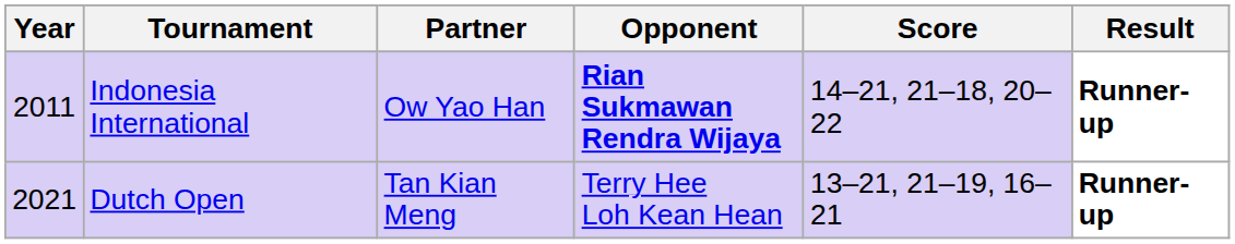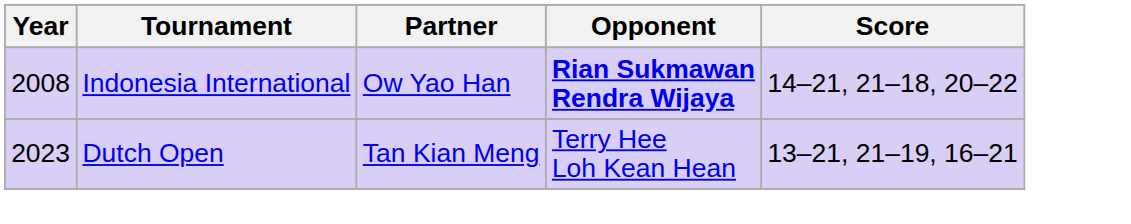- column: Result | Runner-up | Runner-up
Indonesia International | Year: 2011 -> 2008
Dutch Open | Year: 2021 -> 2023
